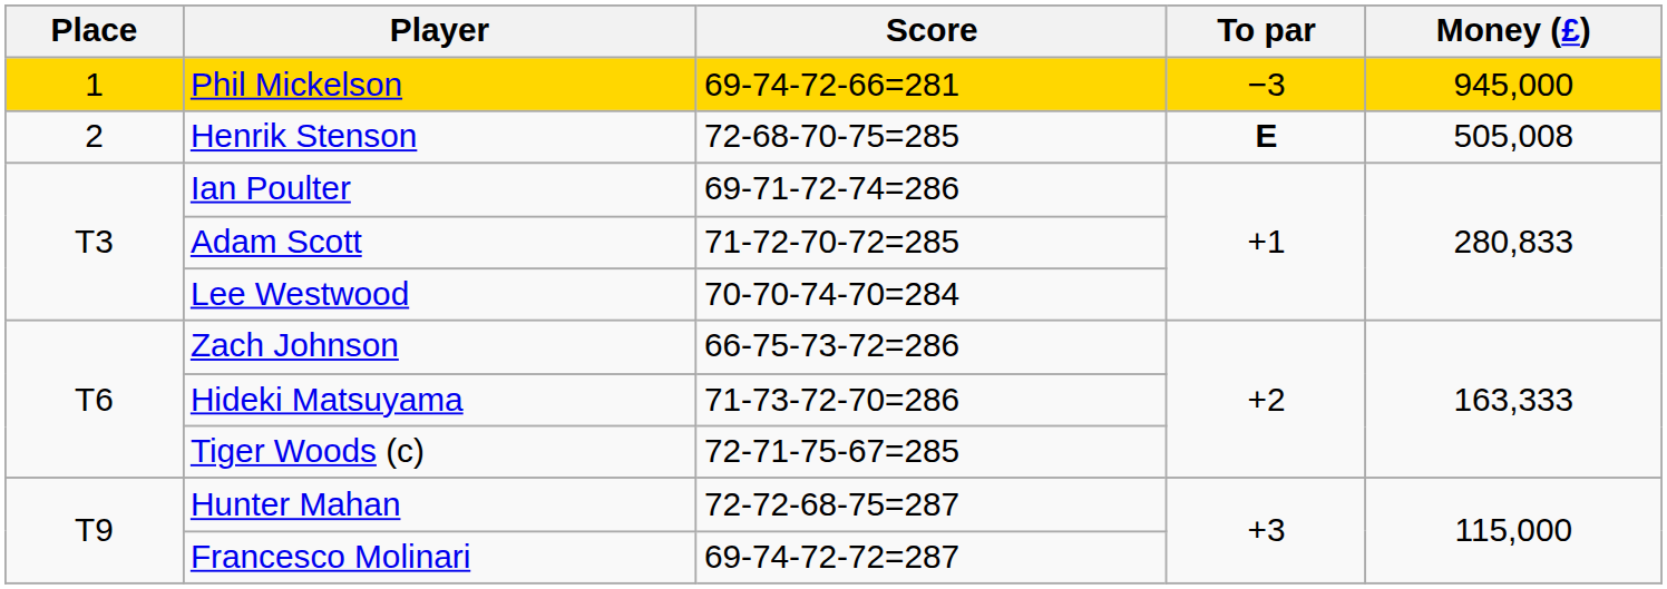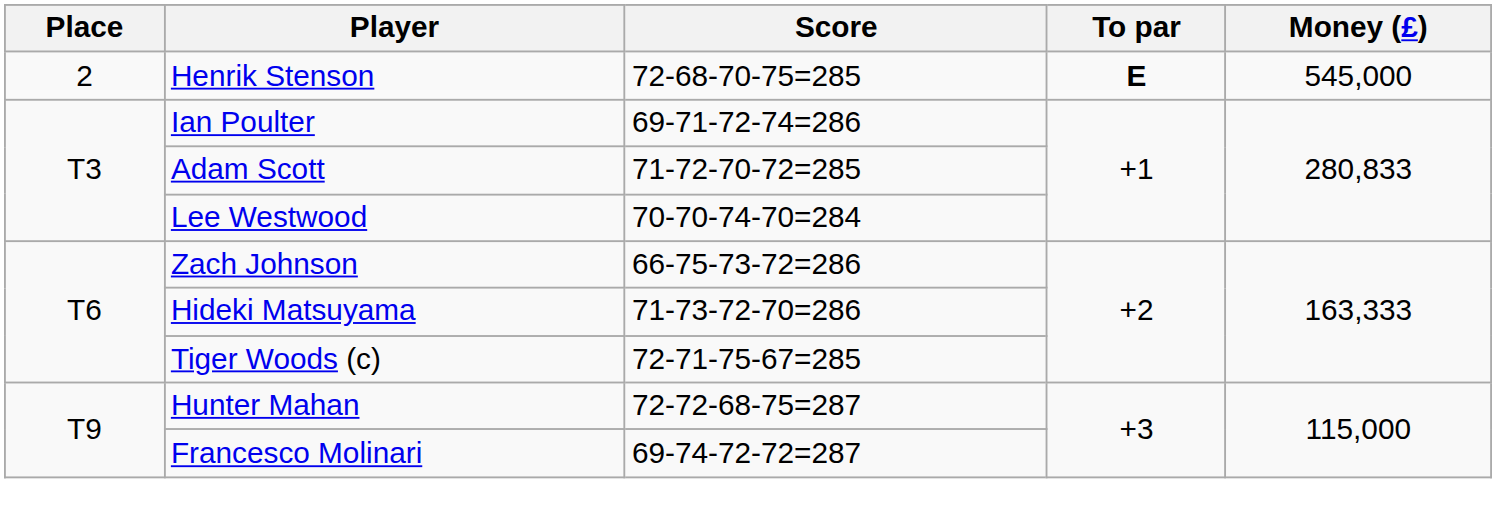- row: 1 | Phil Mickelson | 69-74-72-66=281 | −3 | 945,000
Henrik Stenson | Money (£): 505,008 -> 545,000
